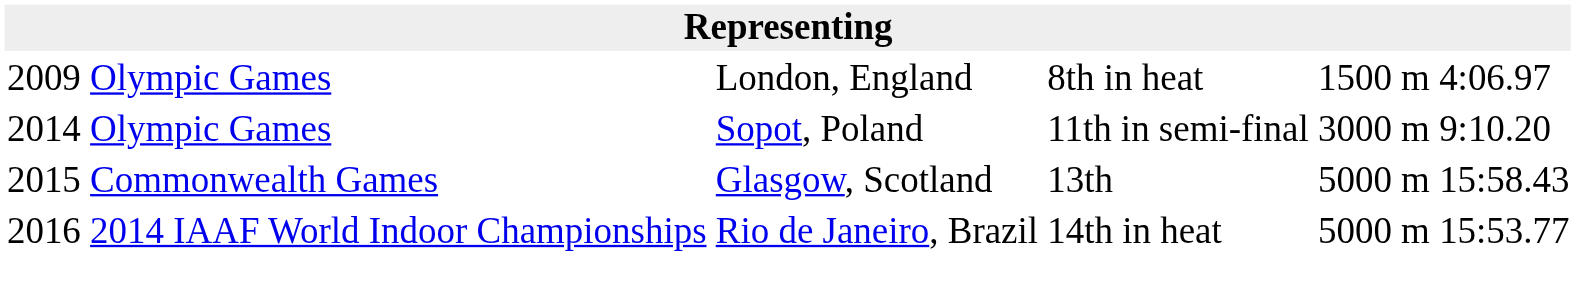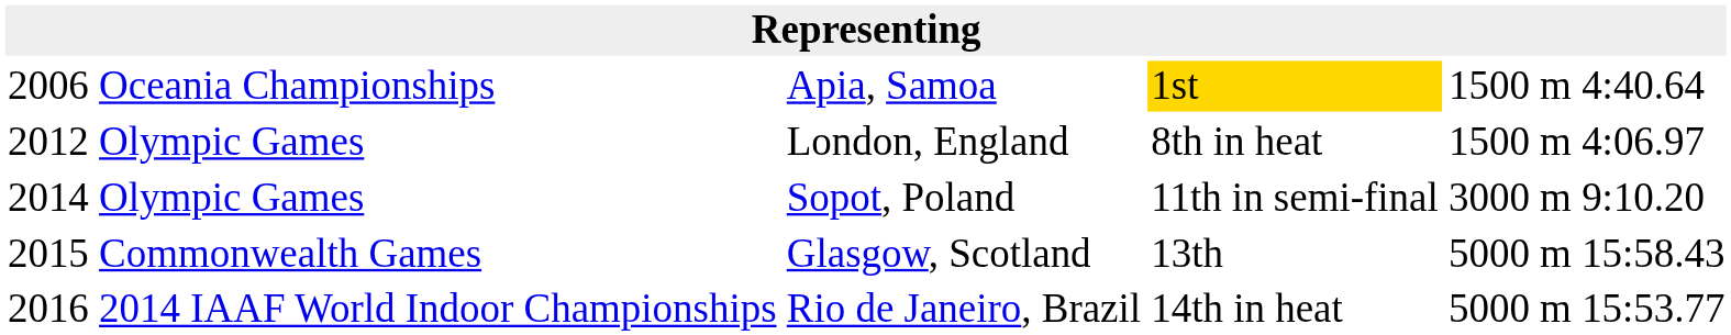+ row: 2006 | Oceania Championships | Apia, Samoa | 1st | 1500 m | 4:40.64
London, England | column 1: 2009 -> 2012
